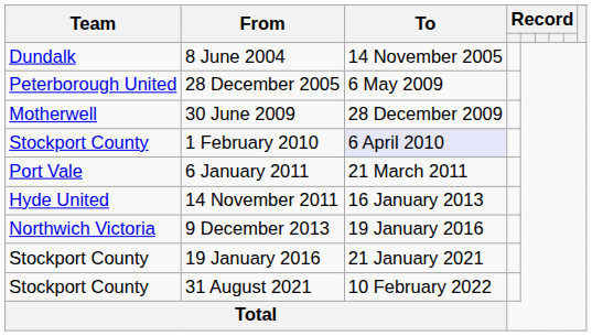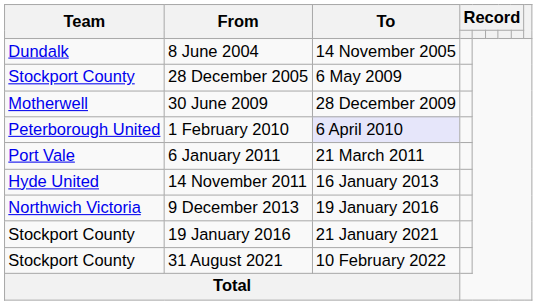28 December 2005 | Team: Peterborough United -> Stockport County
1 February 2010 | Team: Stockport County -> Peterborough United
